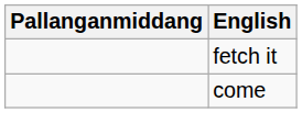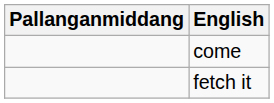rows swapped: come <-> fetch it
